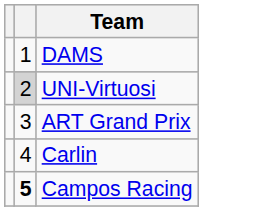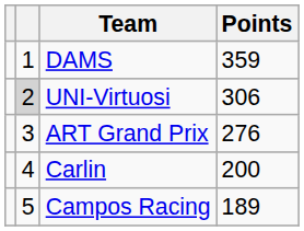+ column: Points | 359 | 306 | 276 | 200 | 189
Campos Racing | column 2: bold -> normal
